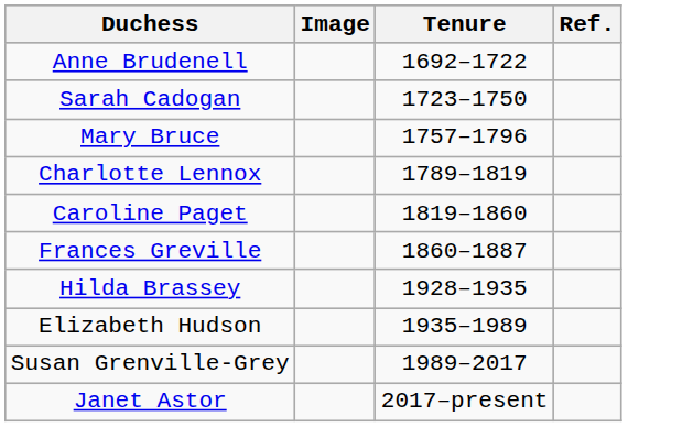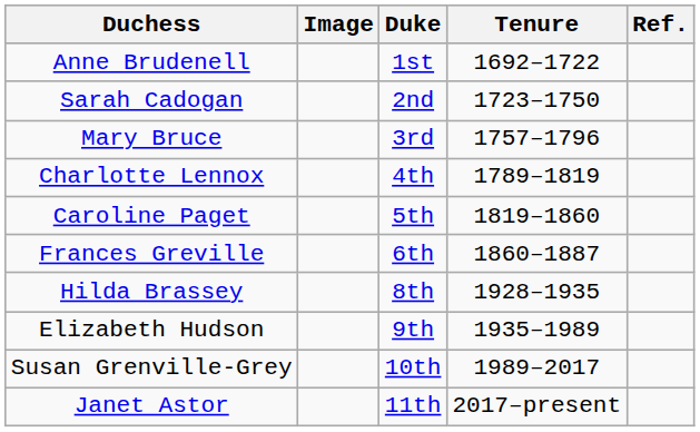+ column: Duke | 1st | 2nd | 3rd | 4th | 5th | 6th | 8th | 9th | 10th | 11th
